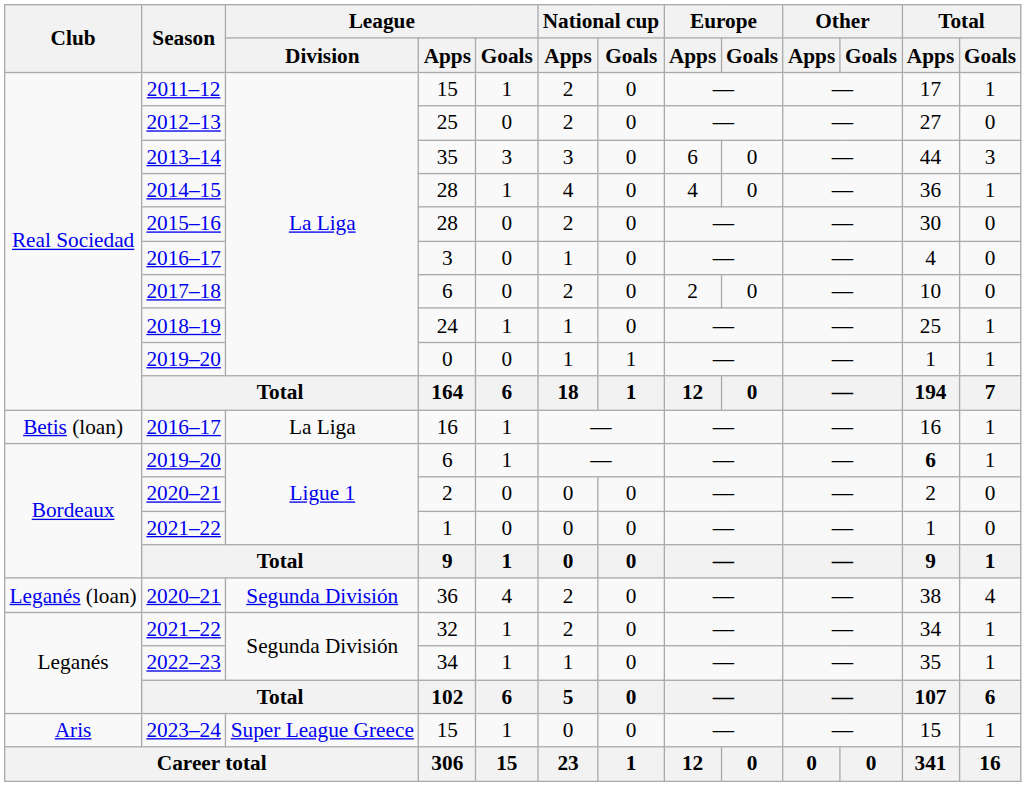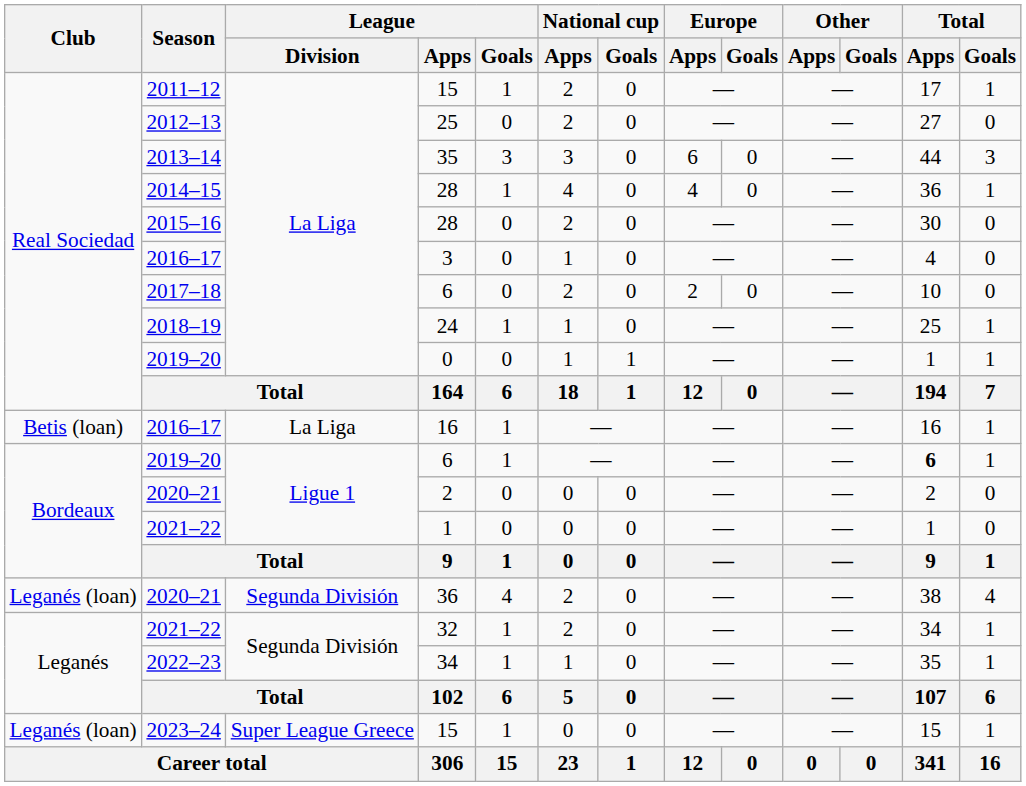2023–24 / 15 | Club: Aris -> Leganés (loan)
